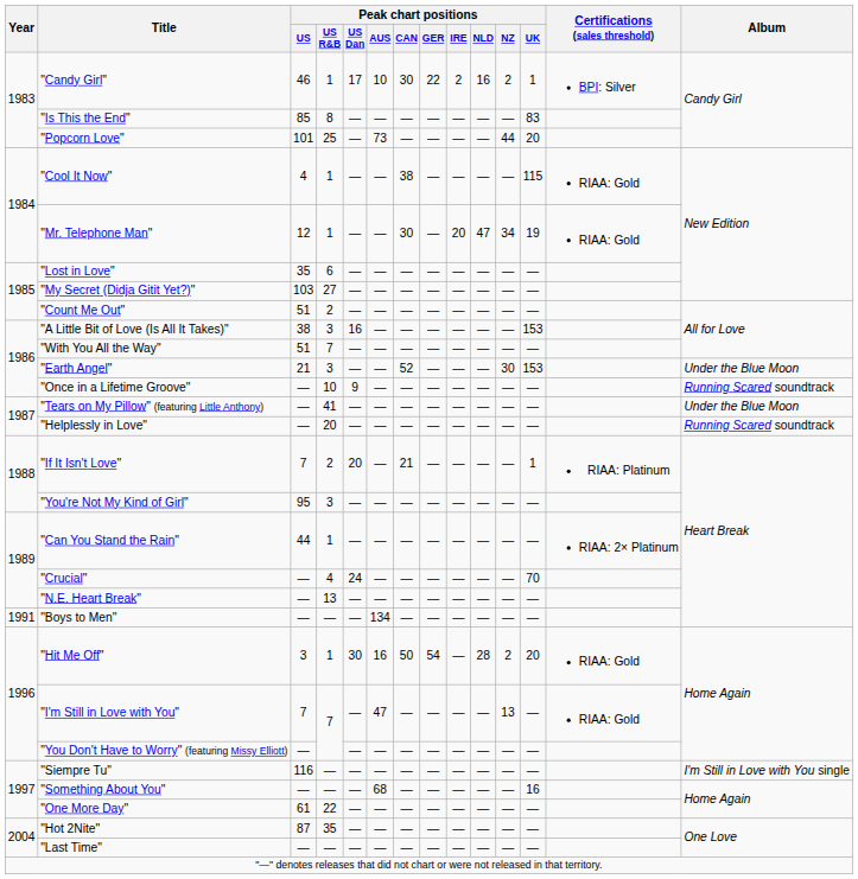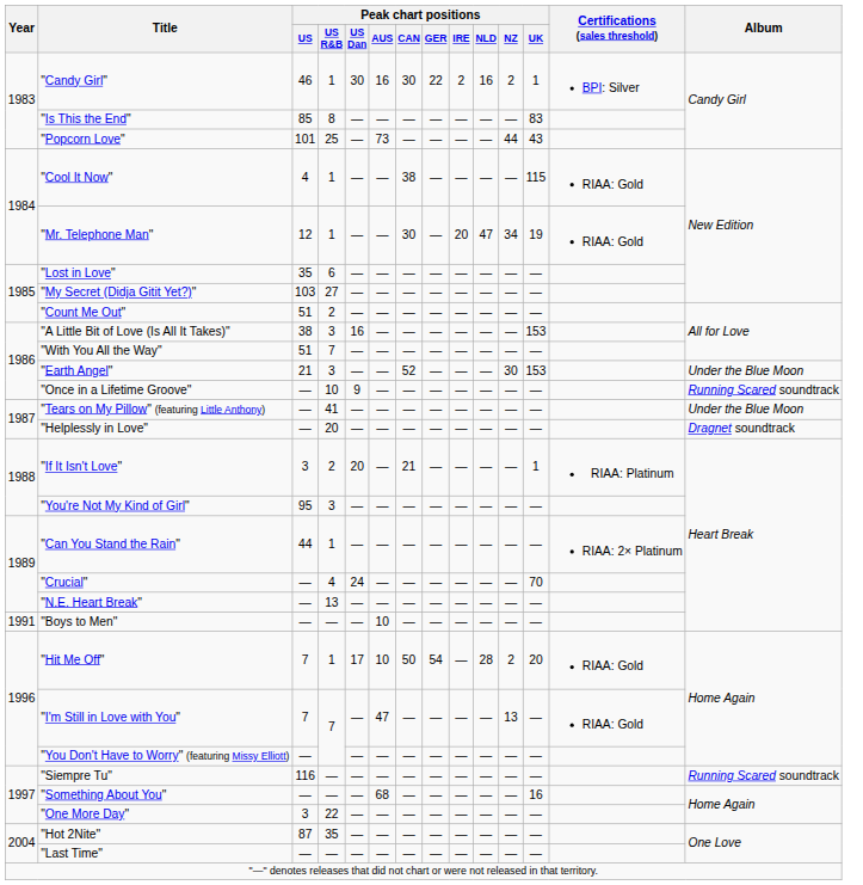"Candy Girl" | Peak chart positions / US Dan: 17 -> 30
"Candy Girl" | Peak chart positions / AUS: 10 -> 16
"Popcorn Love" | Peak chart positions / UK: 20 -> 43
"Helplessly in Love" | Album: Running Scared soundtrack -> Dragnet soundtrack
"If It Isn't Love" | Peak chart positions / US: 7 -> 3
"Boys to Men" | Peak chart positions / AUS: 134 -> 10
"Hit Me Off" | Peak chart positions / US: 3 -> 7
"Hit Me Off" | Peak chart positions / US Dan: 30 -> 17
"Hit Me Off" | Peak chart positions / AUS: 16 -> 10
"Siempre Tu" | Album: I'm Still in Love with You single -> Running Scared soundtrack
"One More Day" | Peak chart positions / US: 61 -> 3
